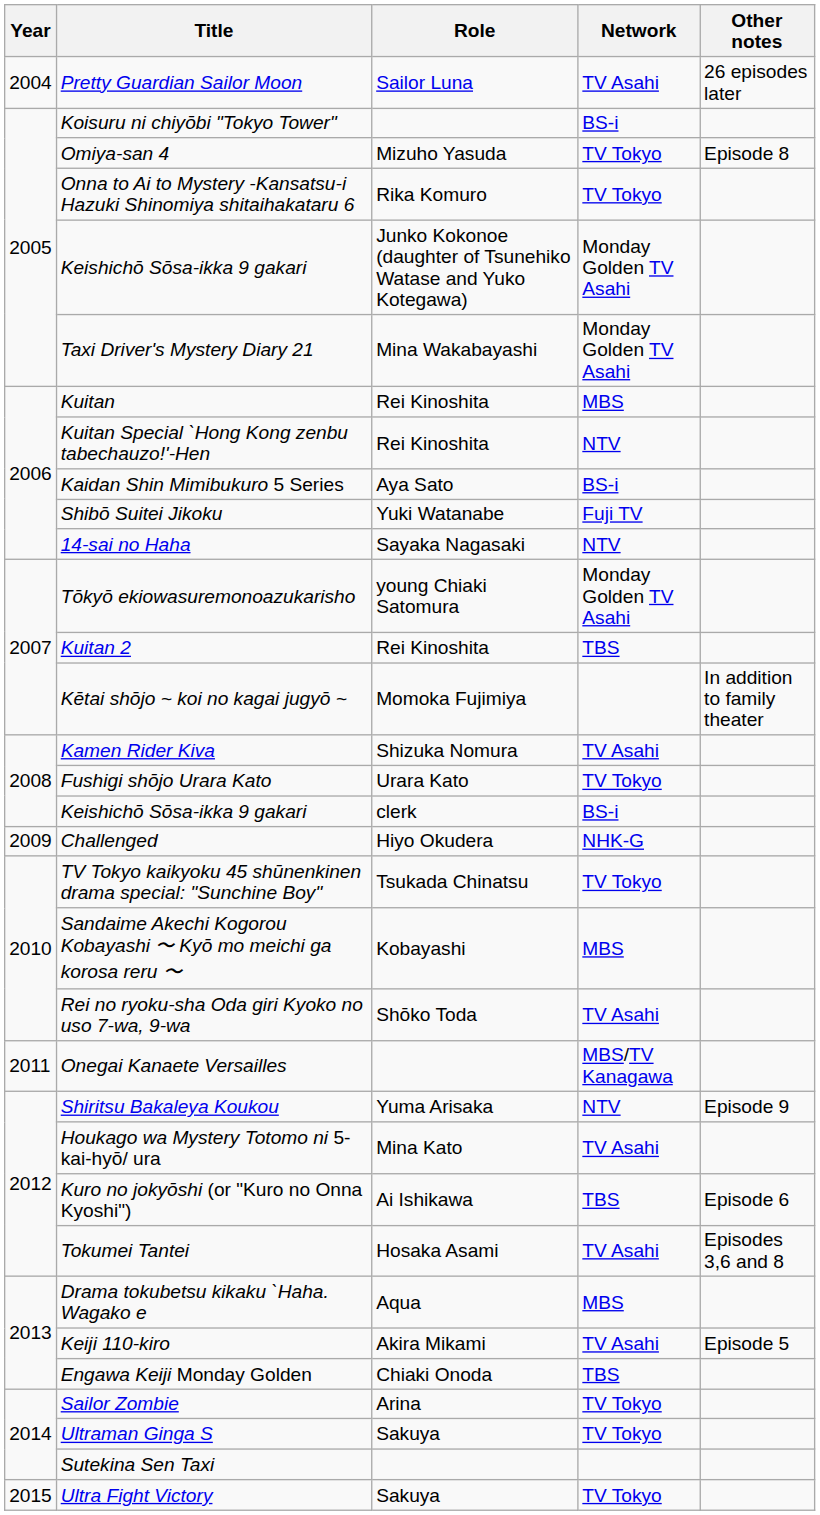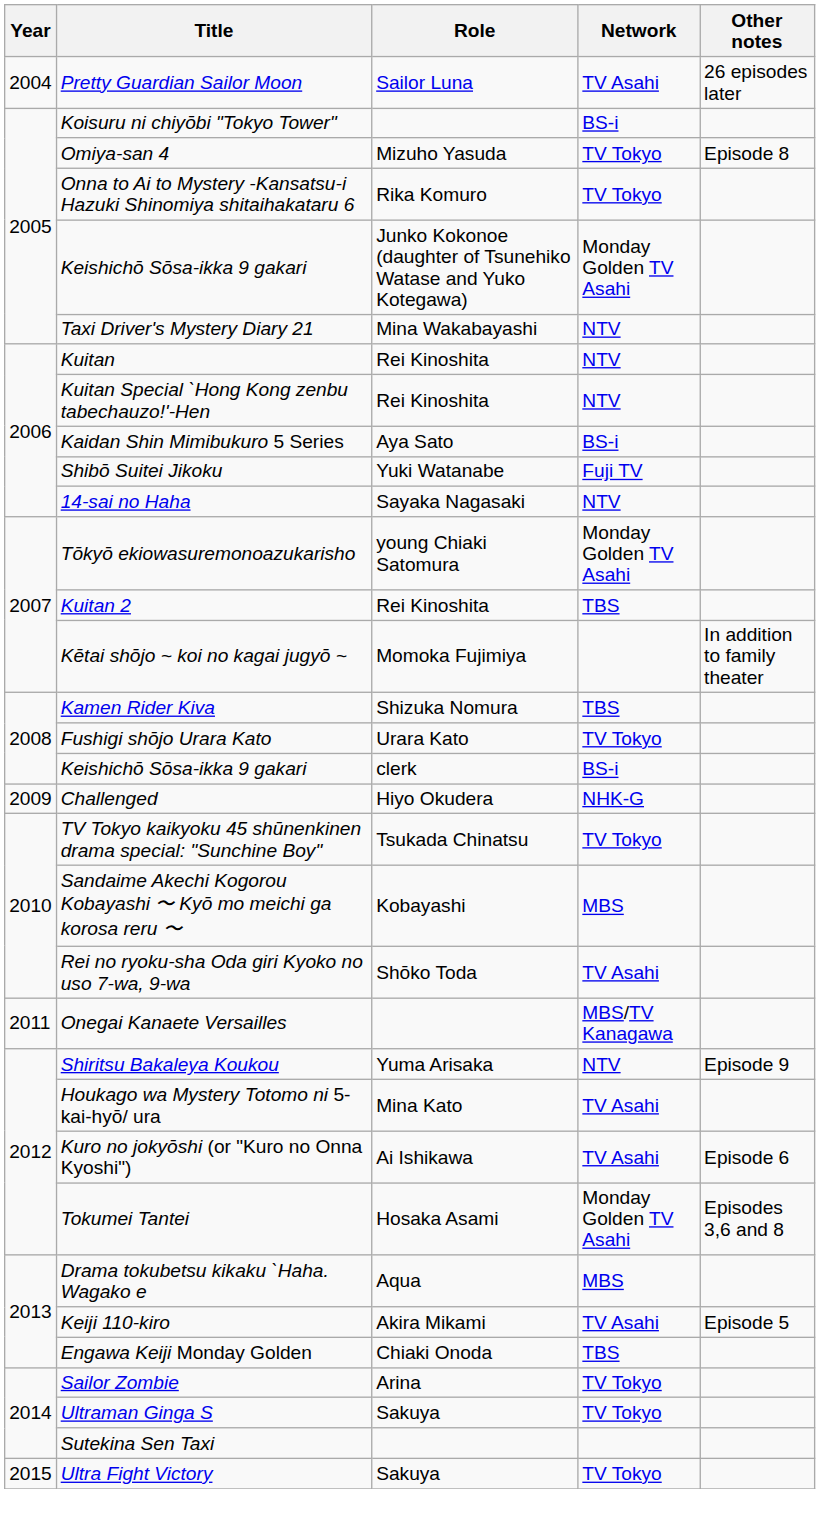Taxi Driver's Mystery Diary 21 | Network: Monday Golden TV Asahi -> NTV
Kuitan | Network: MBS -> NTV
Kamen Rider Kiva | Network: TV Asahi -> TBS
Kuro no jokyōshi (or "Kuro no Onna Kyoshi") | Network: TBS -> TV Asahi
Tokumei Tantei | Network: TV Asahi -> Monday Golden TV Asahi
